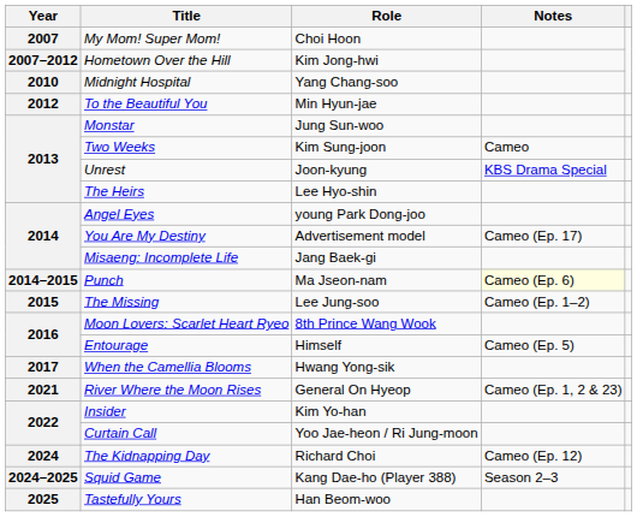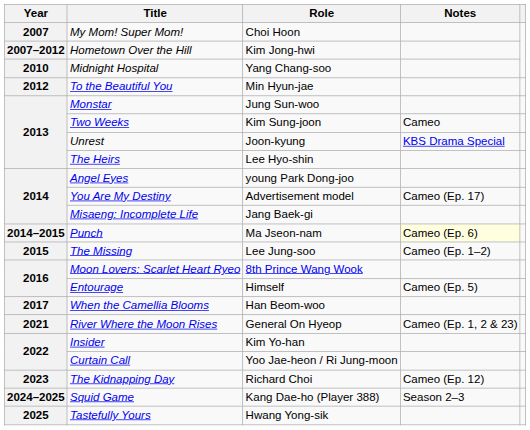When the Camellia Blooms | Role: Hwang Yong-sik -> Han Beom-woo
The Kidnapping Day | Year: 2024 -> 2023
Tastefully Yours | Role: Han Beom-woo -> Hwang Yong-sik
